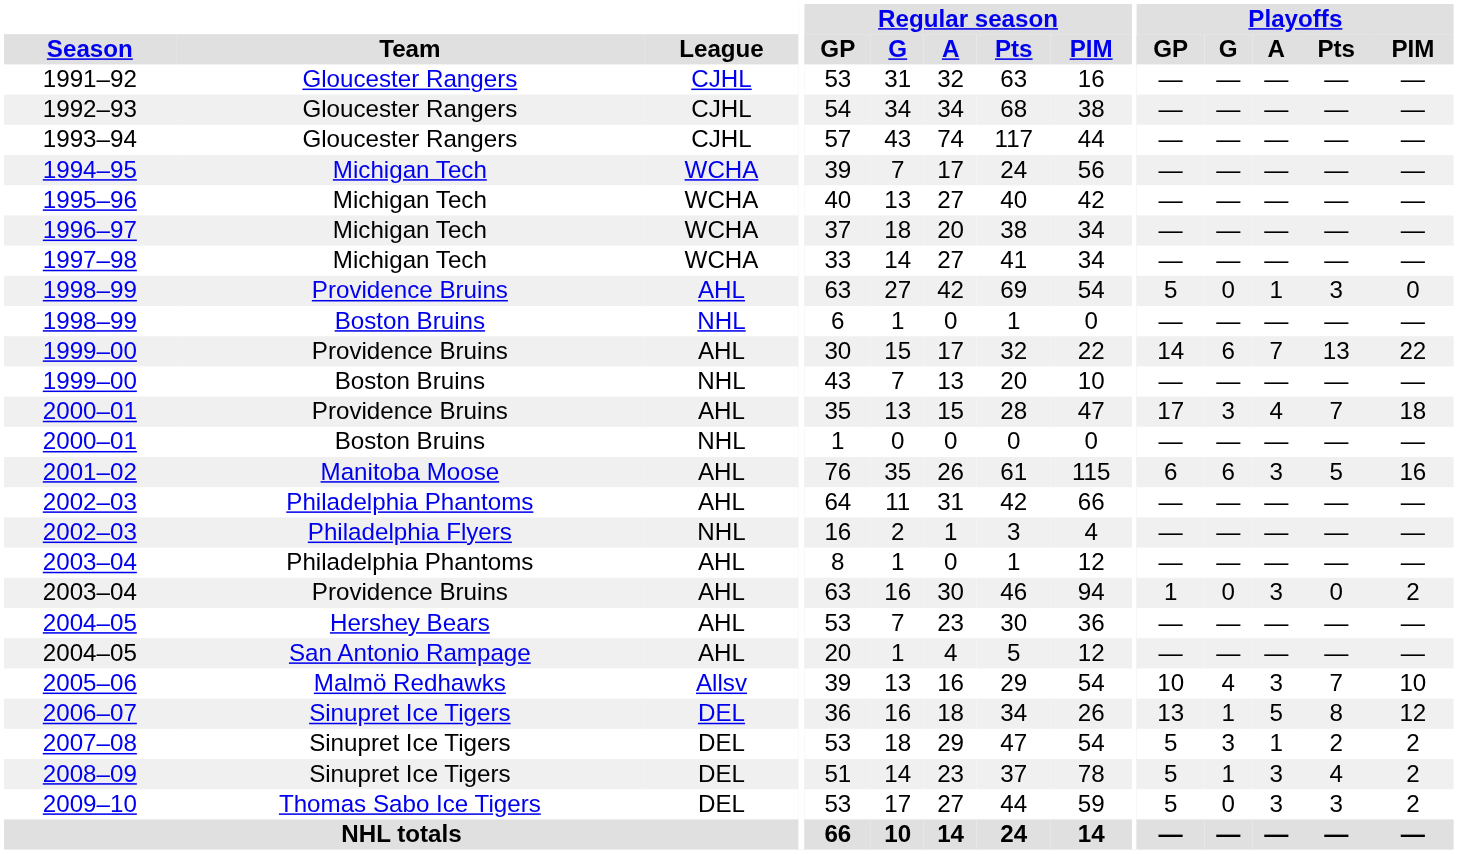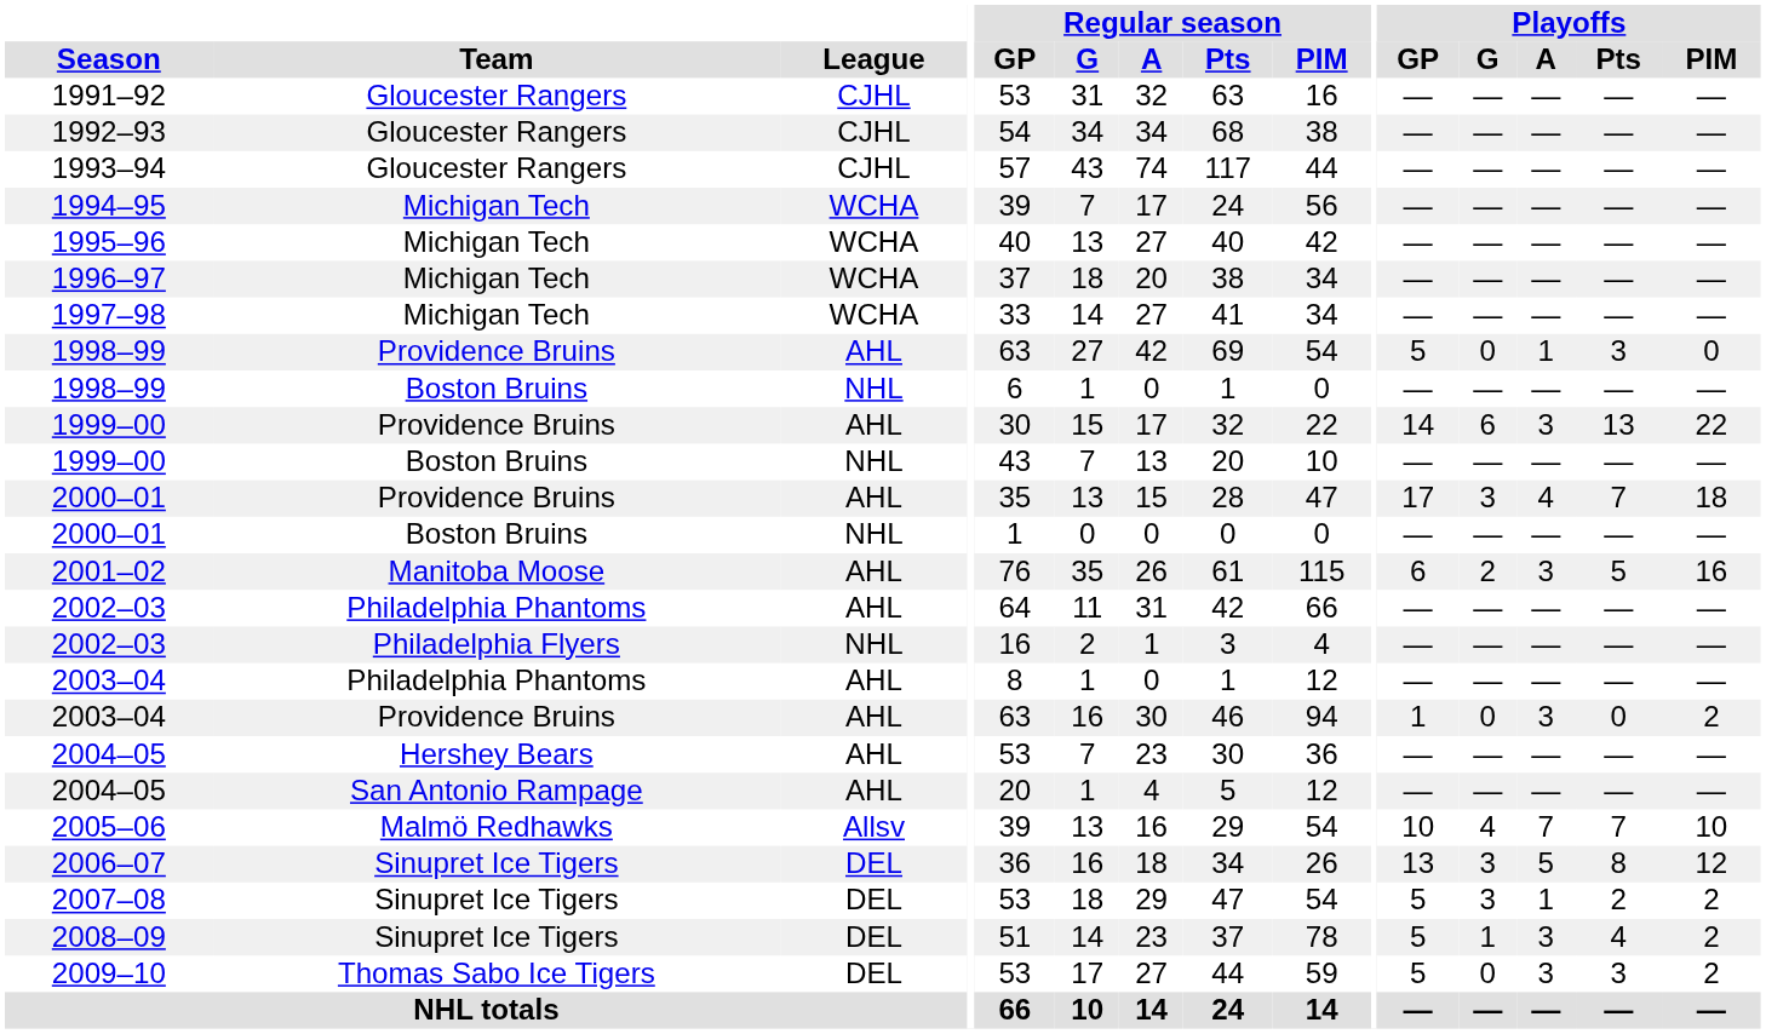1999–00 / Providence Bruins | Playoffs / A: 7 -> 3
2001–02 | Playoffs / G: 6 -> 2
2005–06 | Playoffs / A: 3 -> 7
2006–07 | Playoffs / G: 1 -> 3
